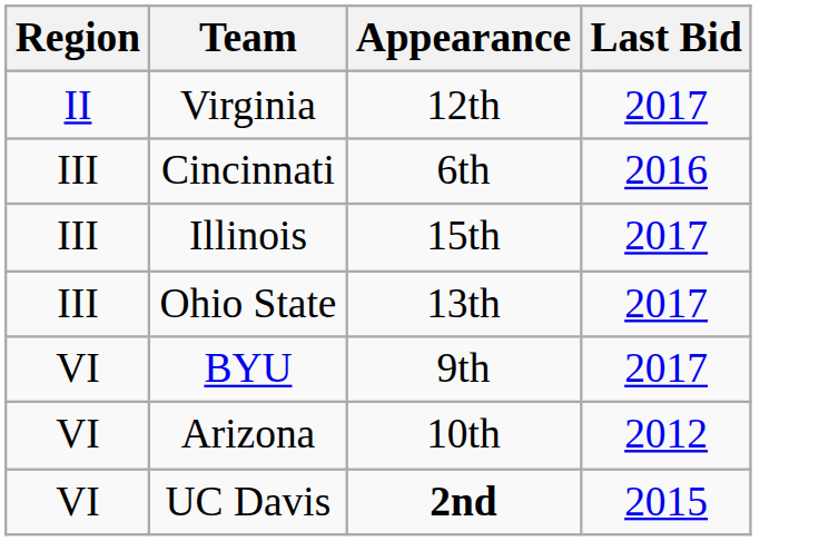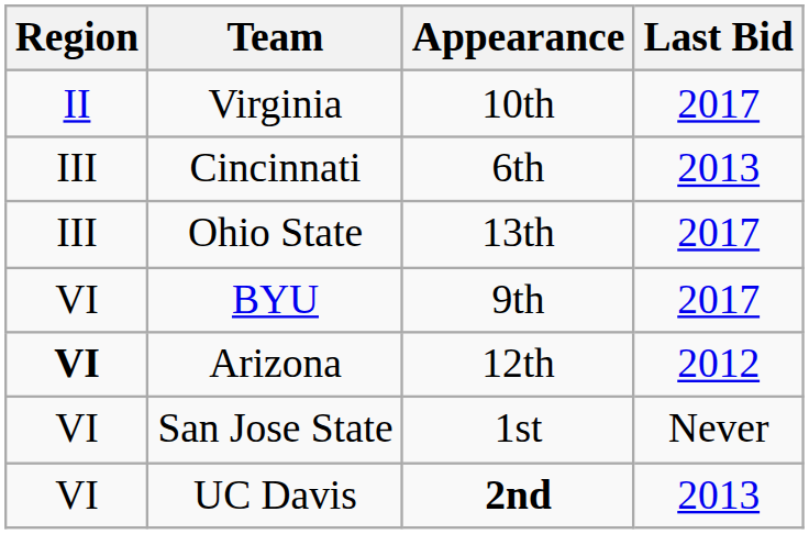Virginia | Appearance: 12th -> 10th
Cincinnati | Last Bid: 2016 -> 2013
- row: III | Illinois | 15th | 2017
Arizona | Region: normal -> bold
Arizona | Appearance: 10th -> 12th
+ row: VI | San Jose State | 1st | Never
UC Davis | Last Bid: 2015 -> 2013
